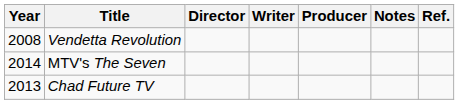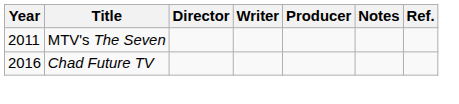- row: 2008 | Vendetta Revolution
MTV's The Seven | Year: 2014 -> 2011
Chad Future TV | Year: 2013 -> 2016
